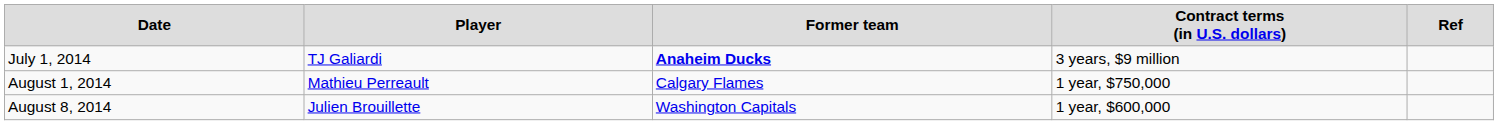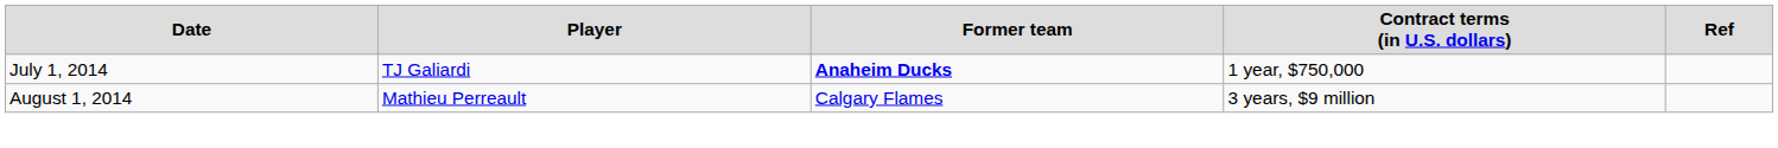July 1, 2014 | column 4: 3 years, $9 million -> 1 year, $750,000
August 1, 2014 | column 4: 1 year, $750,000 -> 3 years, $9 million
- row: August 8, 2014 | Julien Brouillette | Washington Capitals | 1 year, $600,000
